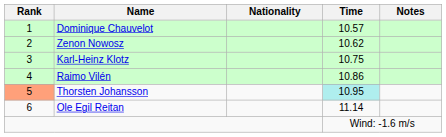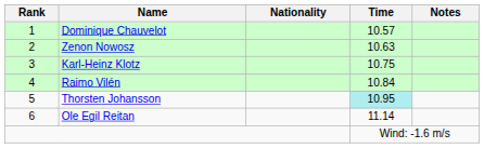Zenon Nowosz | Time: 10.62 -> 10.63
Raimo Vilén | Time: 10.86 -> 10.84
Thorsten Johansson | Rank: lightsalmon background -> no background
